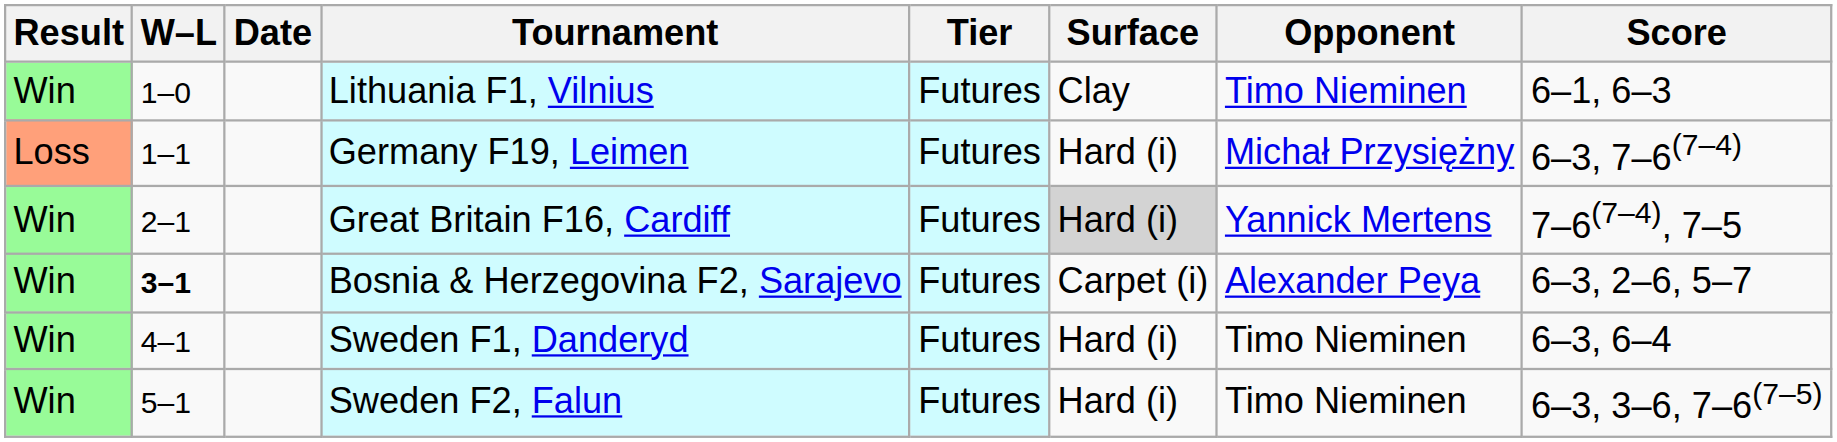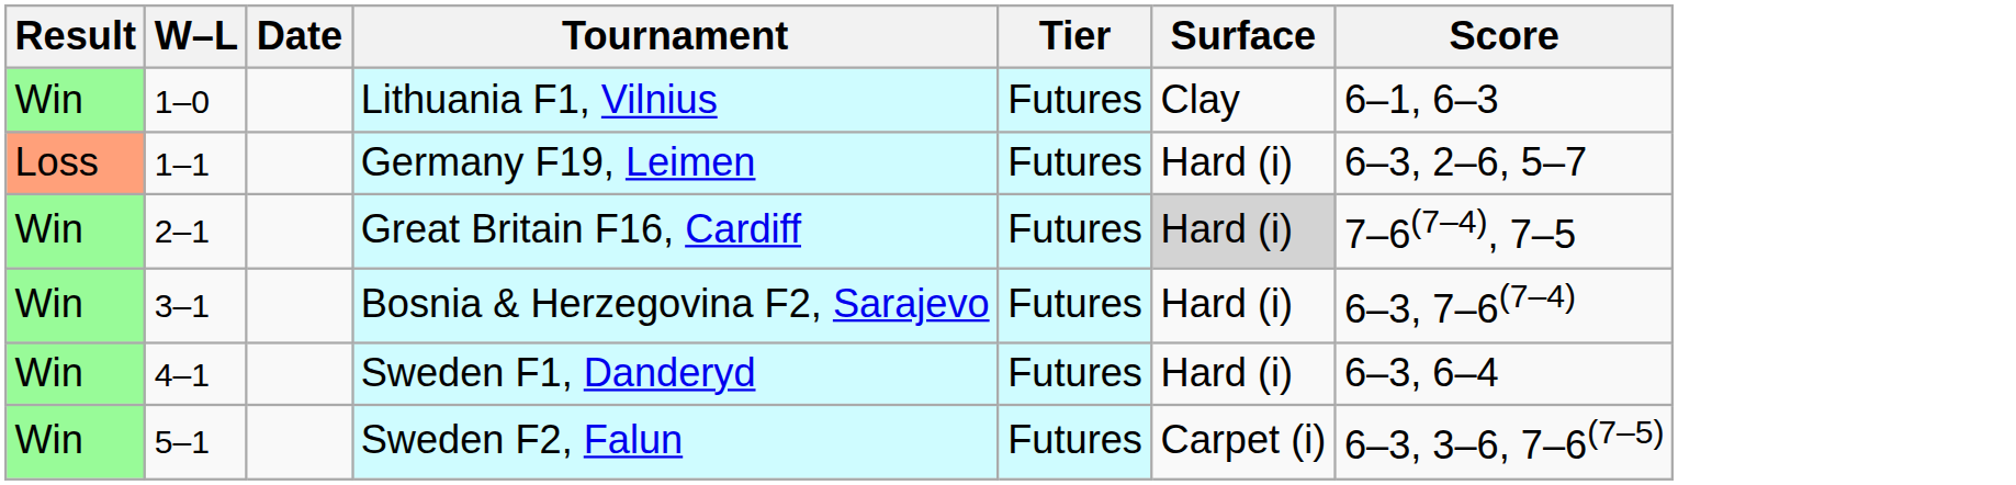- column: Opponent | Timo Nieminen | Michał Przysiężny | Yannick Mertens | Alexander Peya | Timo Nieminen | Timo Nieminen
Germany F19, Leimen | Score: 6–3, 7–6(7–4) -> 6–3, 2–6, 5–7
Bosnia & Herzegovina F2, Sarajevo | W–L: bold -> normal
Bosnia & Herzegovina F2, Sarajevo | Surface: Carpet (i) -> Hard (i)
Bosnia & Herzegovina F2, Sarajevo | Score: 6–3, 2–6, 5–7 -> 6–3, 7–6(7–4)
Sweden F2, Falun | Surface: Hard (i) -> Carpet (i)
